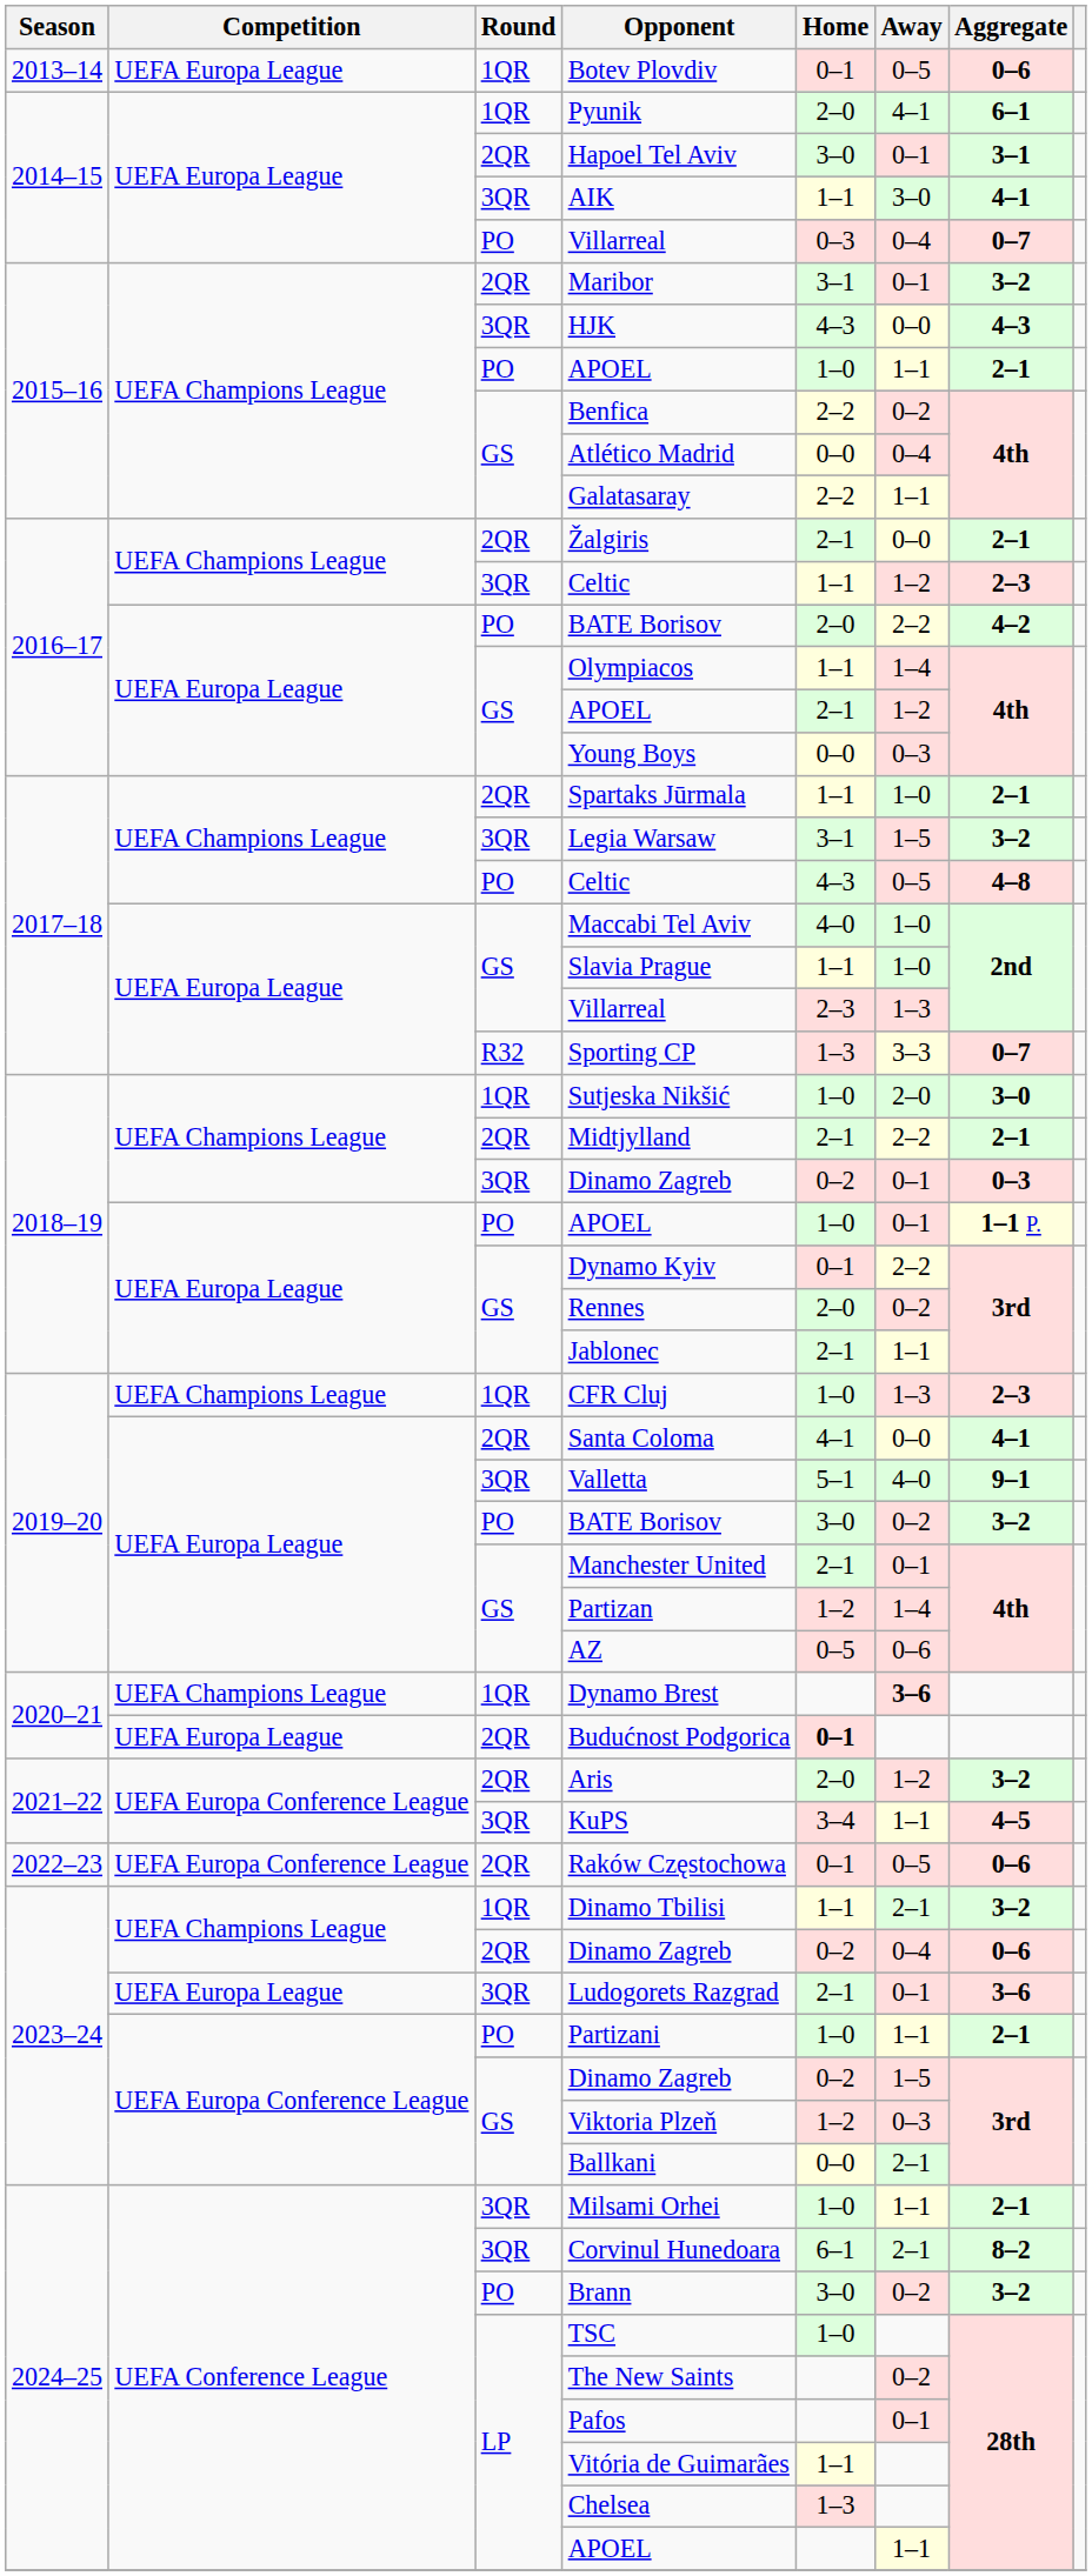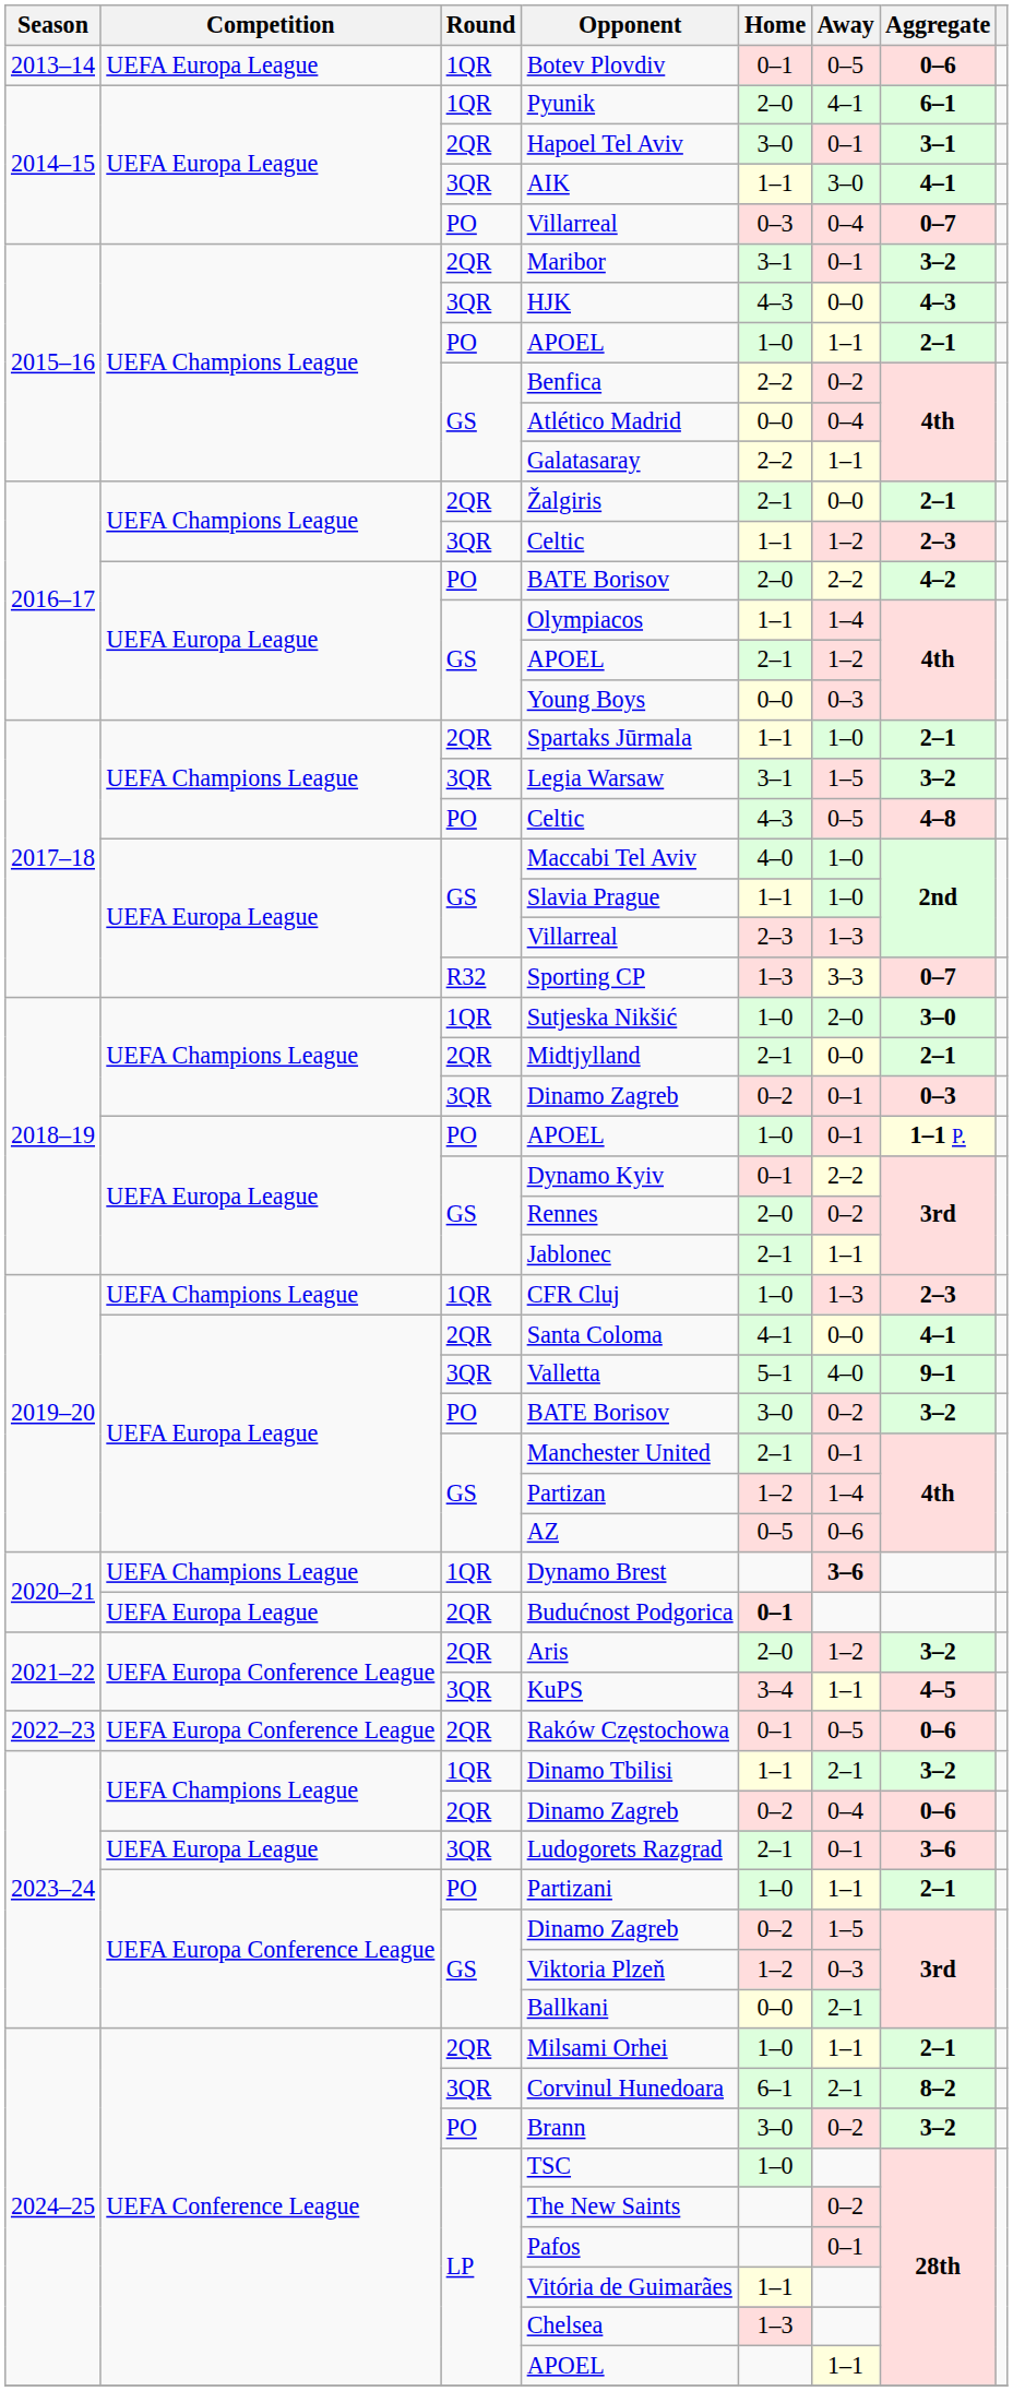Midtjylland | Away: 2–2 -> 0–0
Milsami Orhei | Round: 3QR -> 2QR
